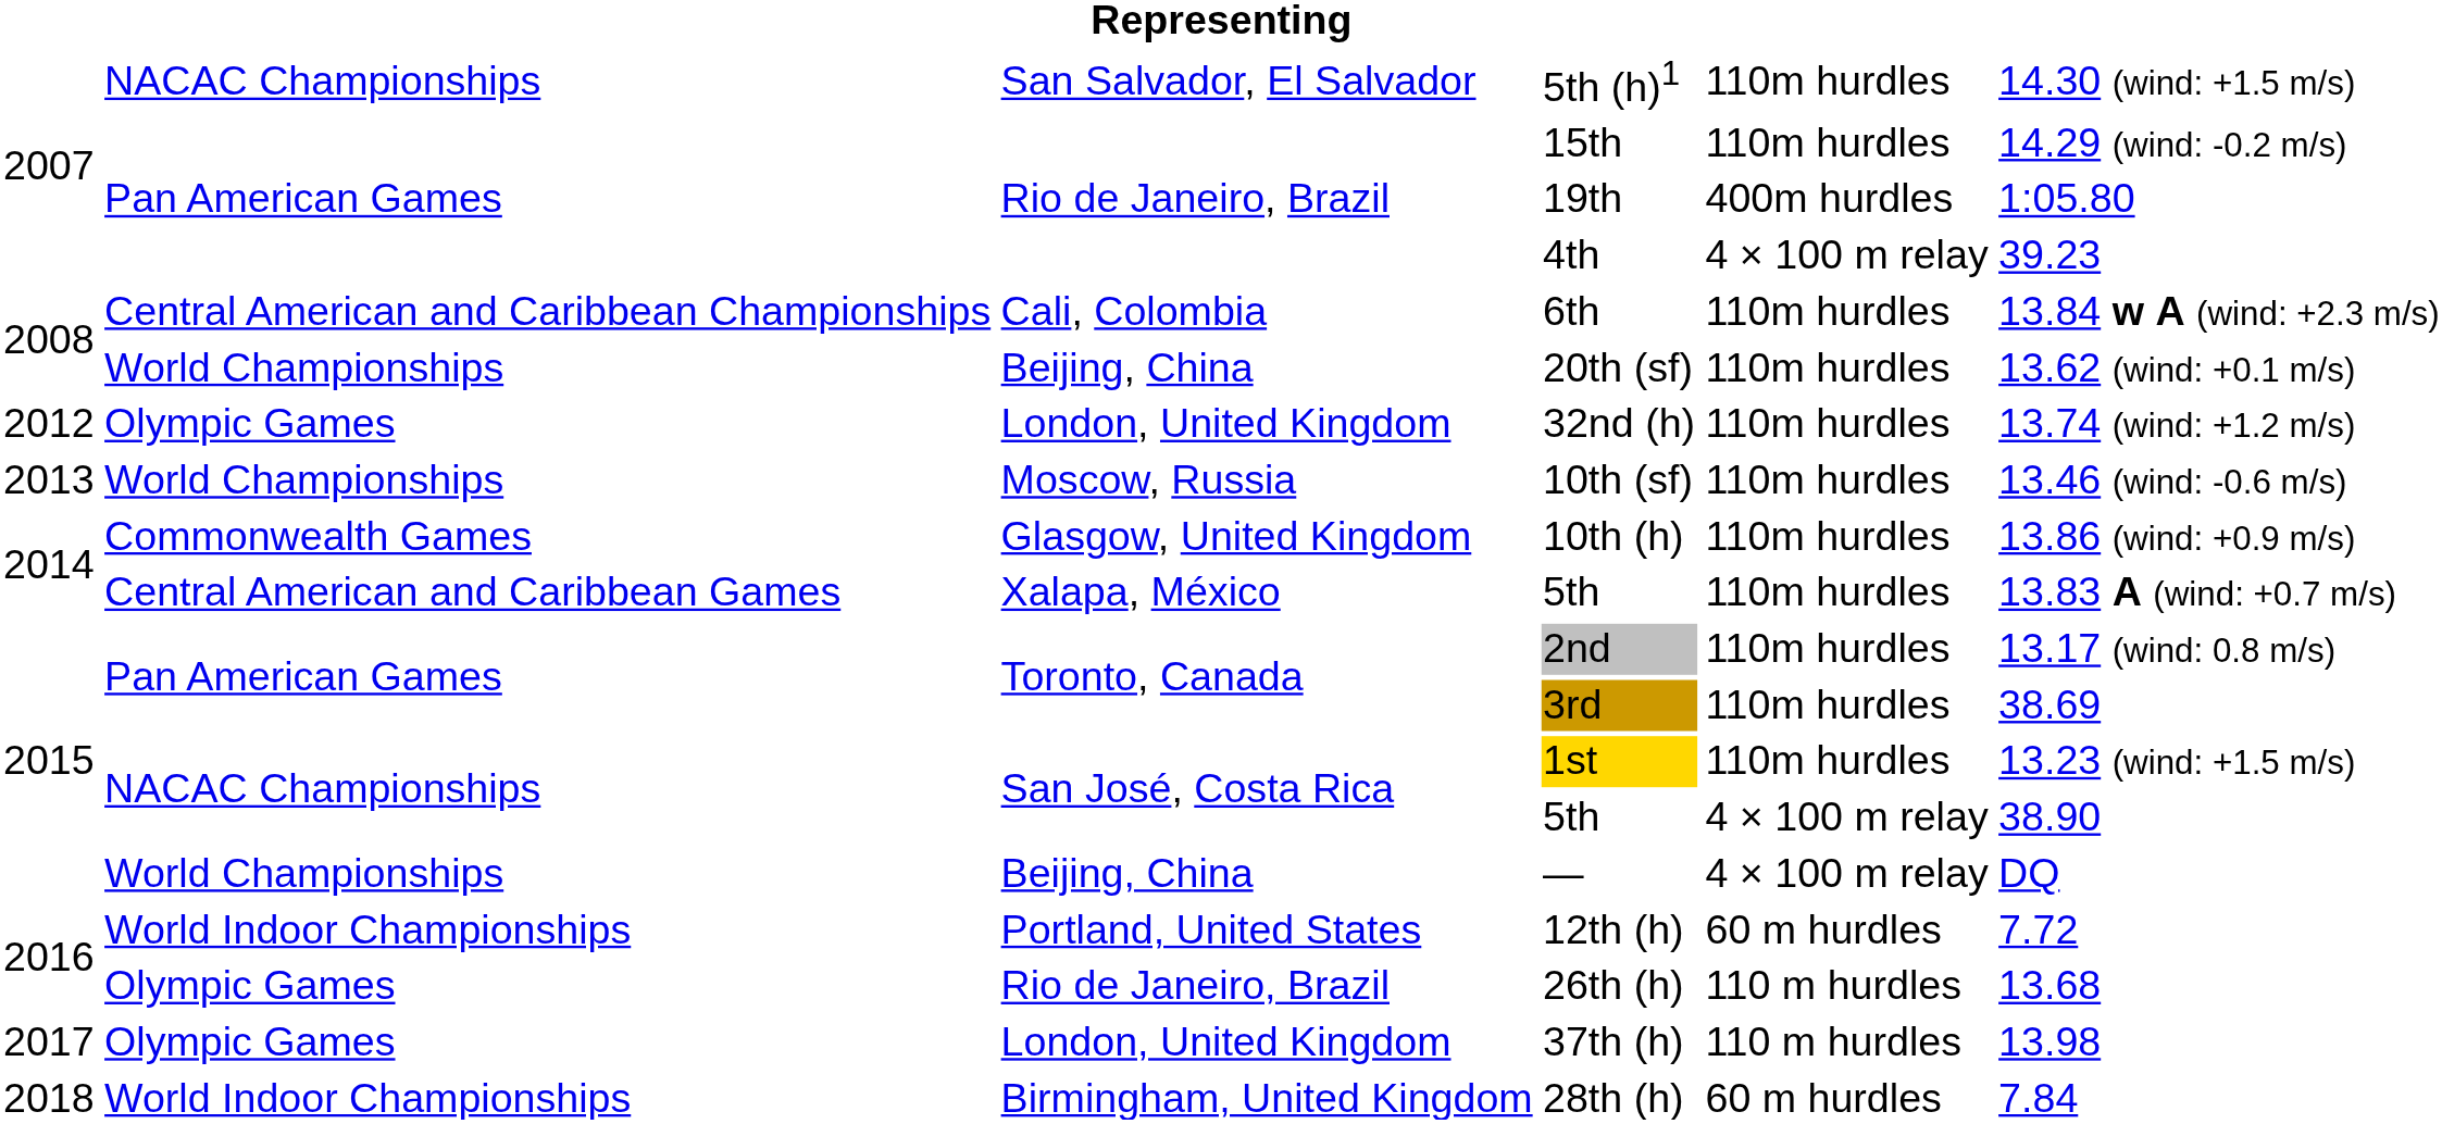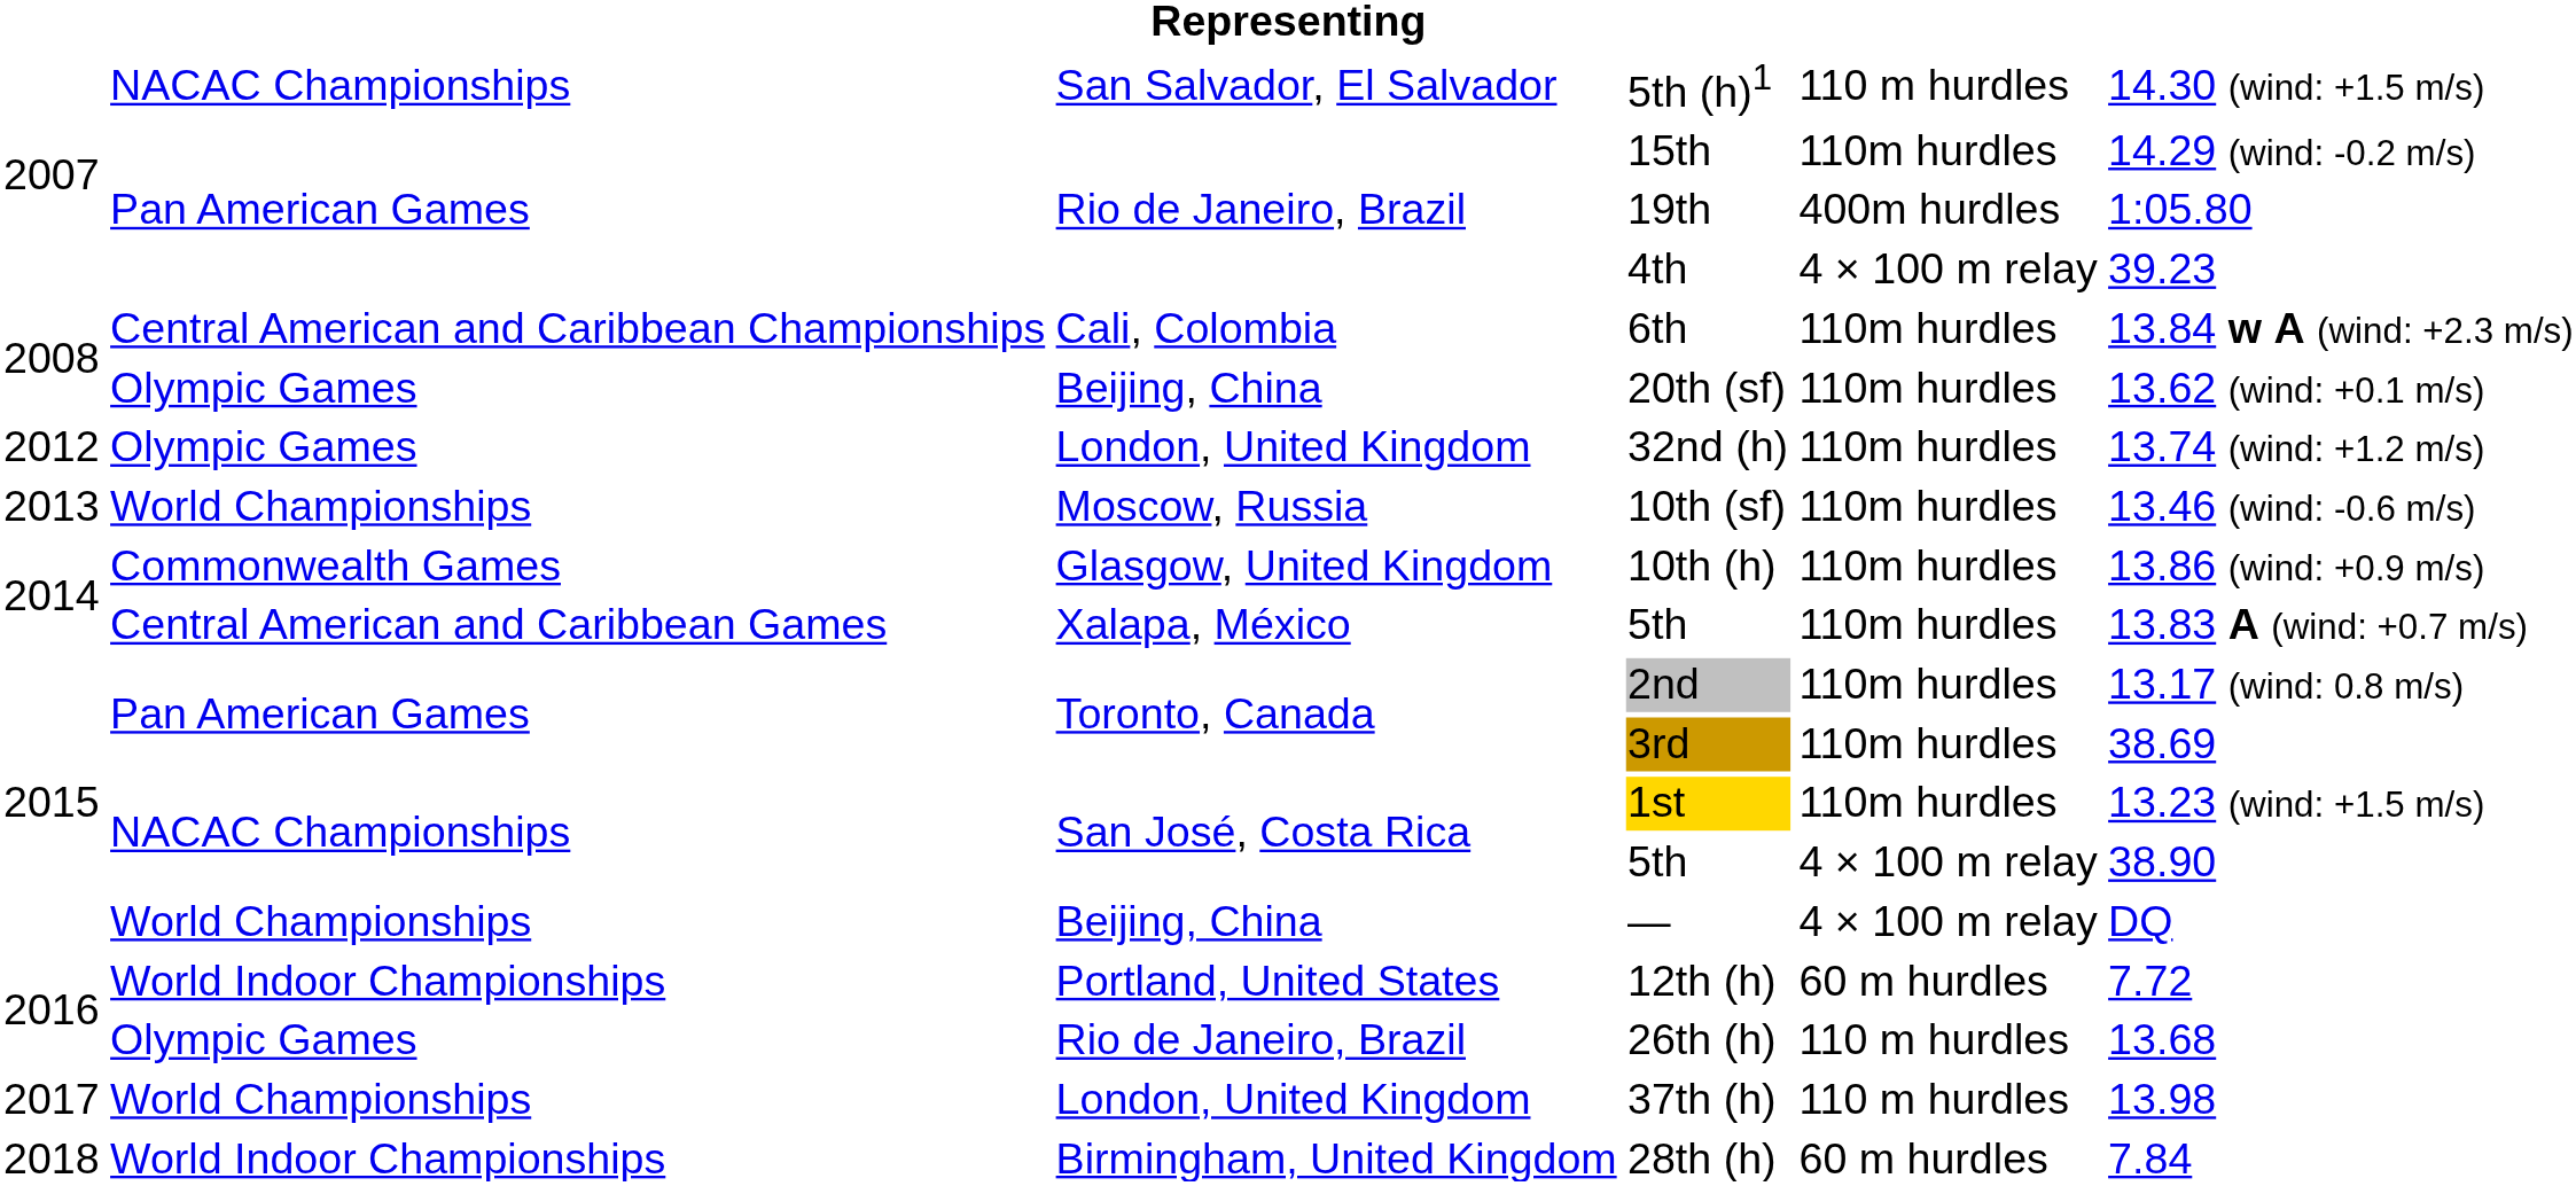5th (h)1 | column 5: 110m hurdles -> 110 m hurdles
20th (sf) | column 2: World Championships -> Olympic Games
37th (h) | column 2: Olympic Games -> World Championships
